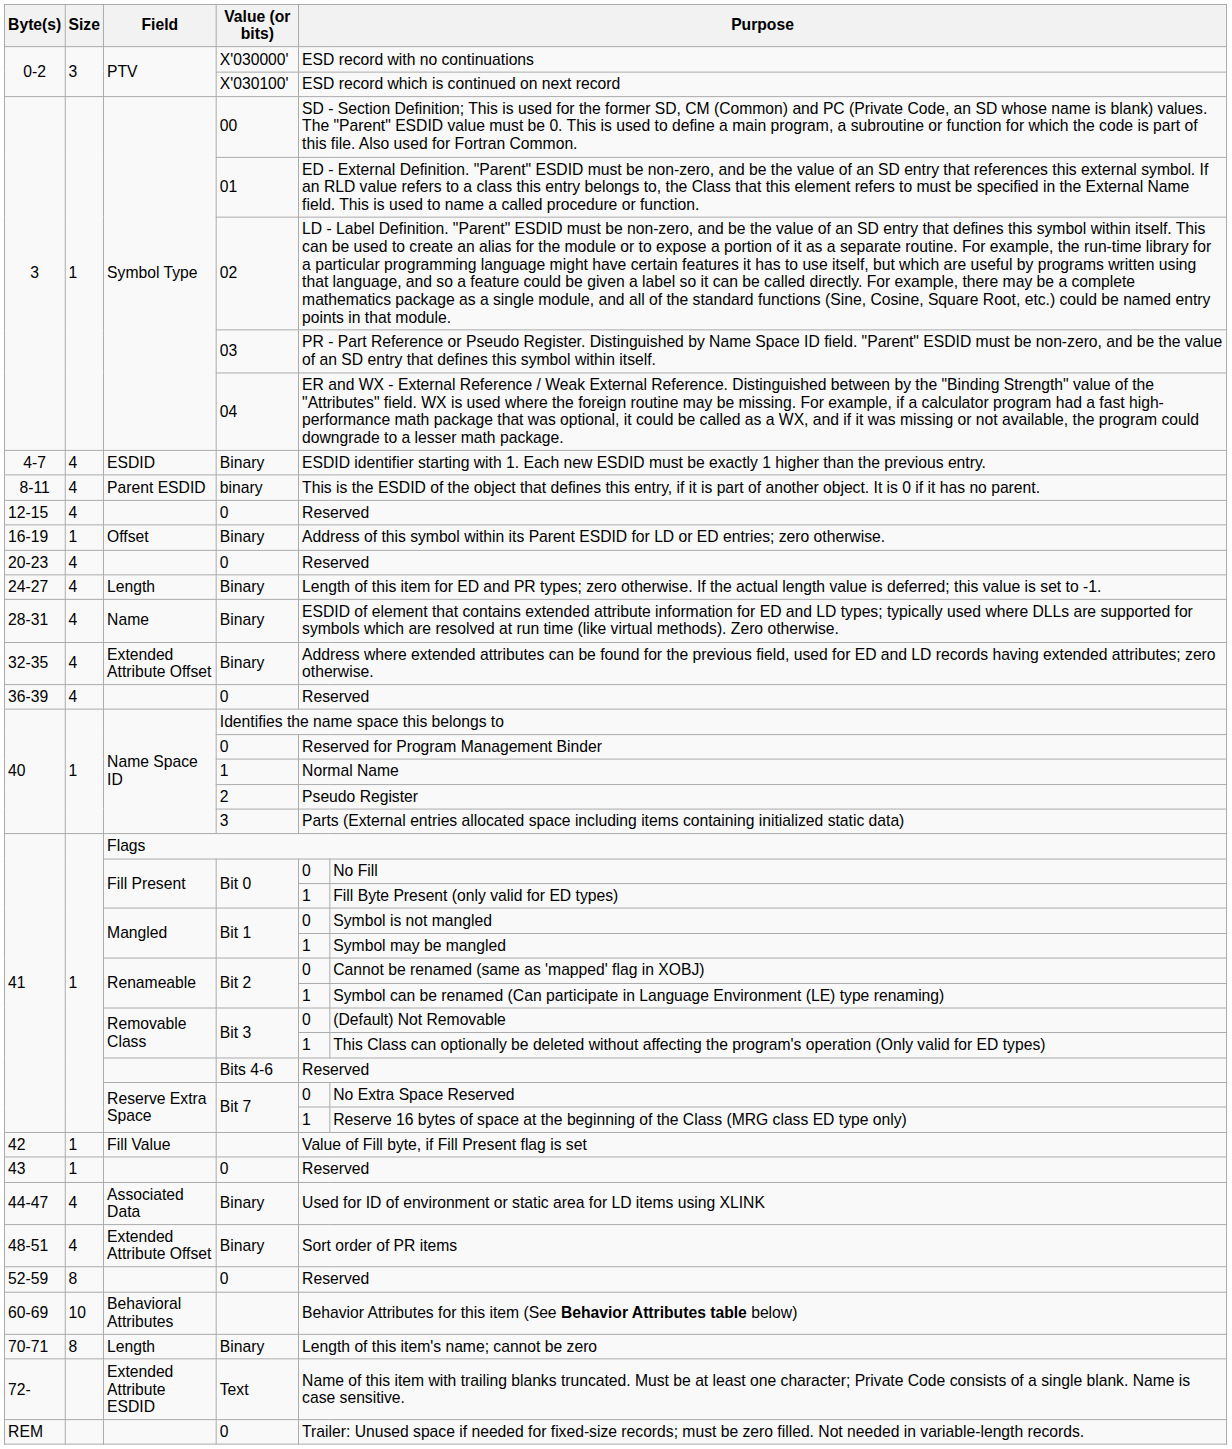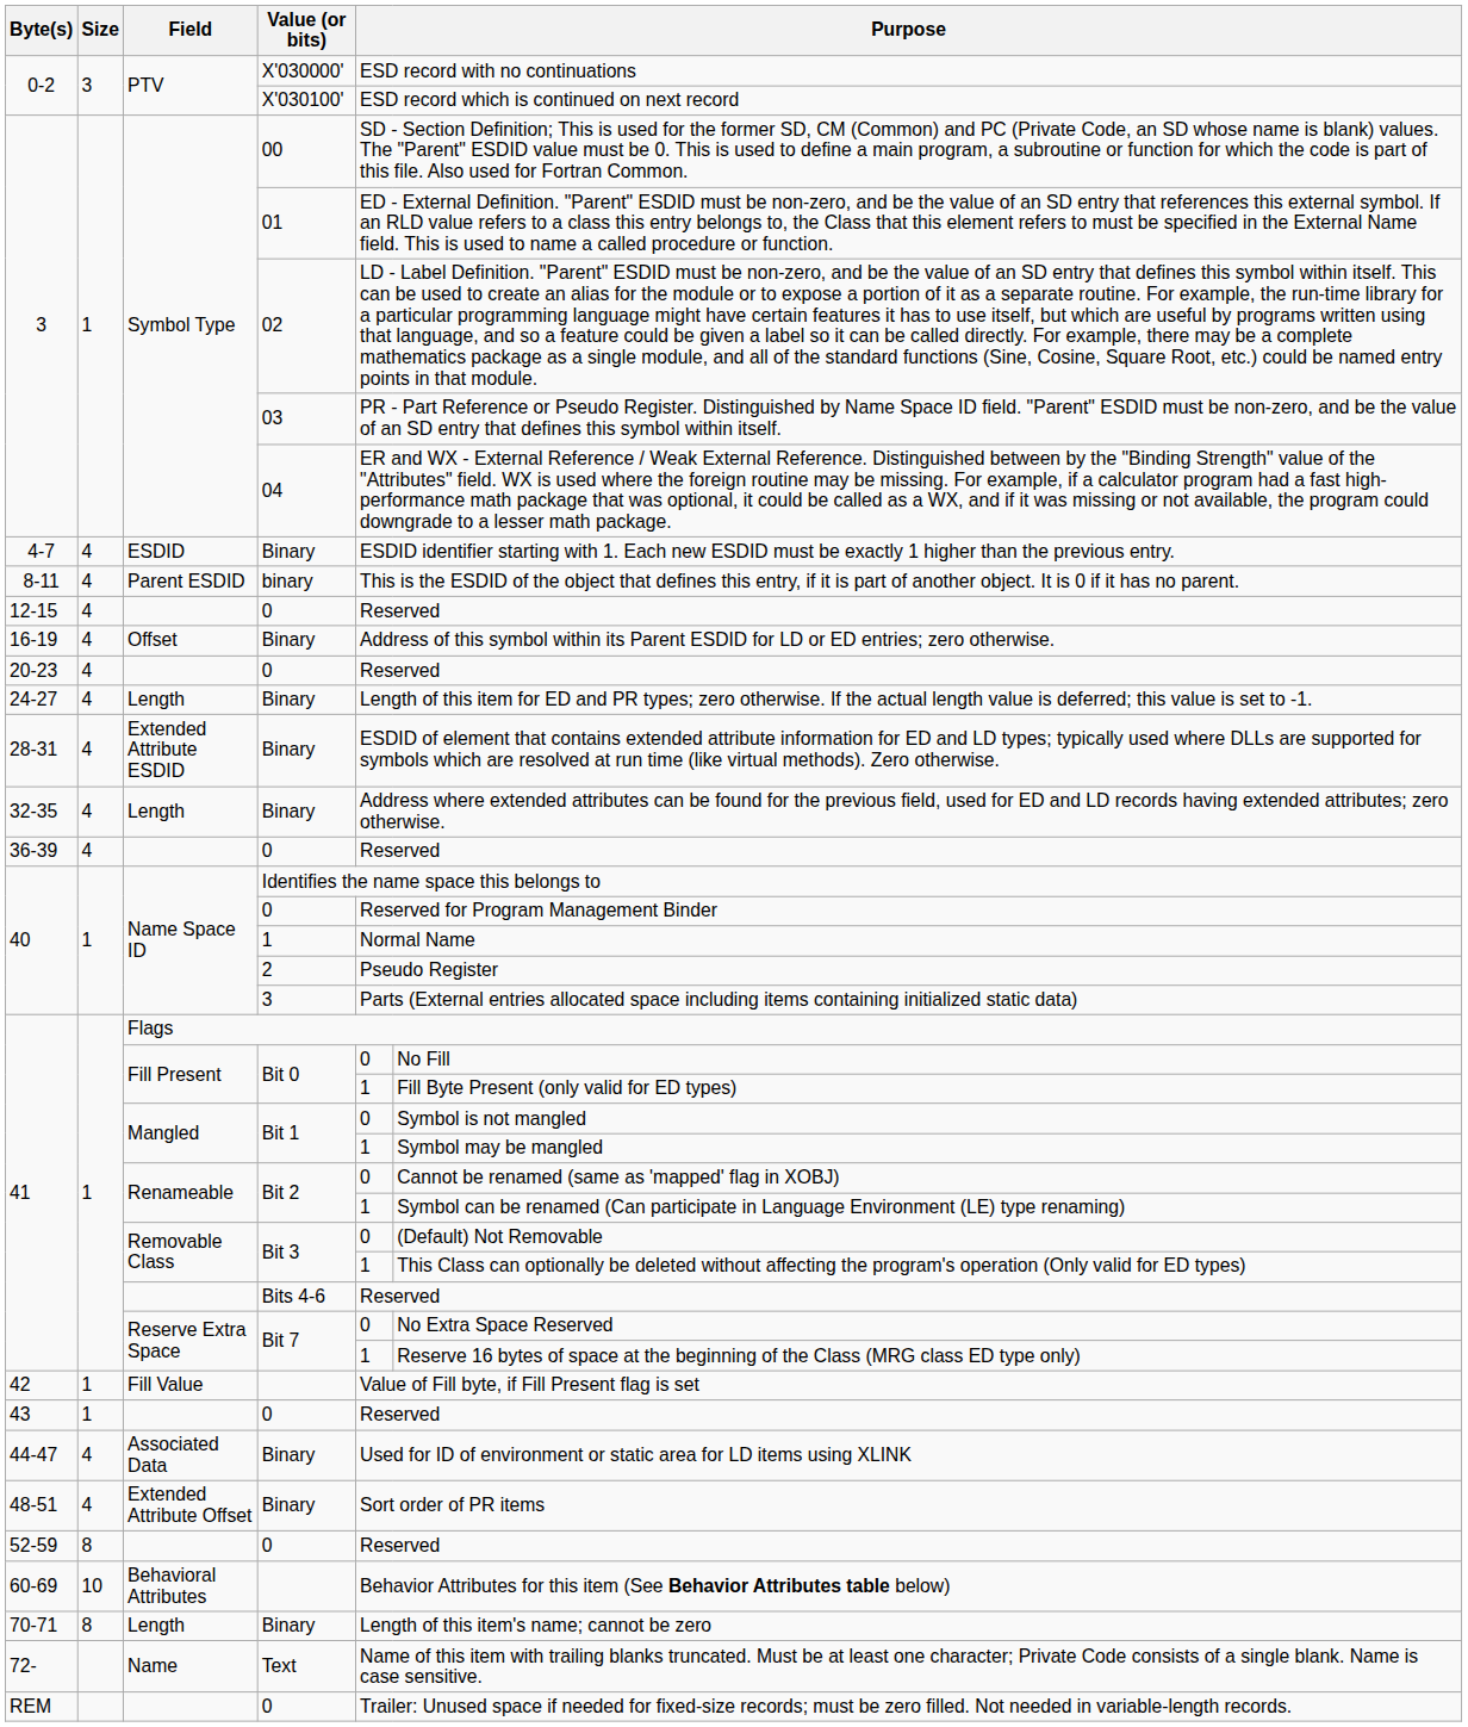16-19 / Binary | Size: 1 -> 4
28-31 / Binary | Field: Name -> Extended Attribute ESDID
32-35 / Binary | Field: Extended Attribute Offset -> Length
Text | Field: Extended Attribute ESDID -> Name
